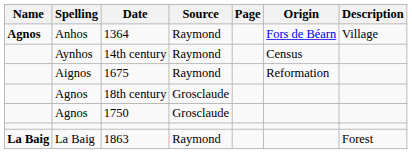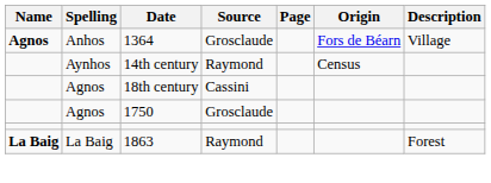1364 | Source: Raymond -> Grosclaude
- row: Aignos | 1675 | Raymond | Reformation
18th century | Source: Grosclaude -> Cassini
